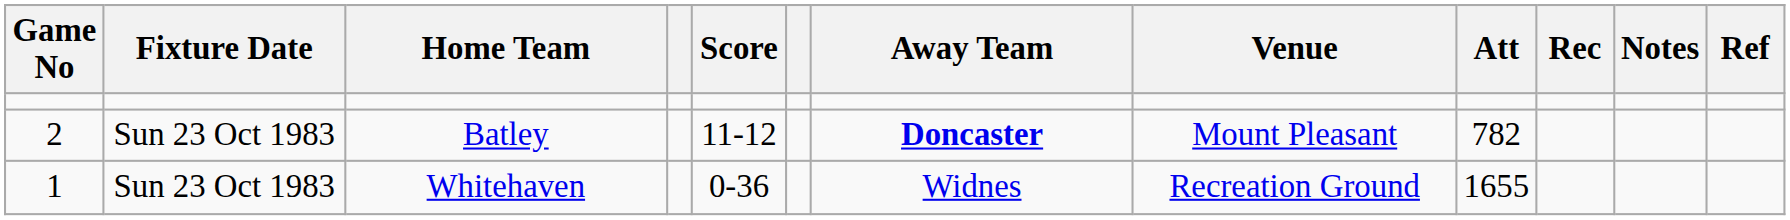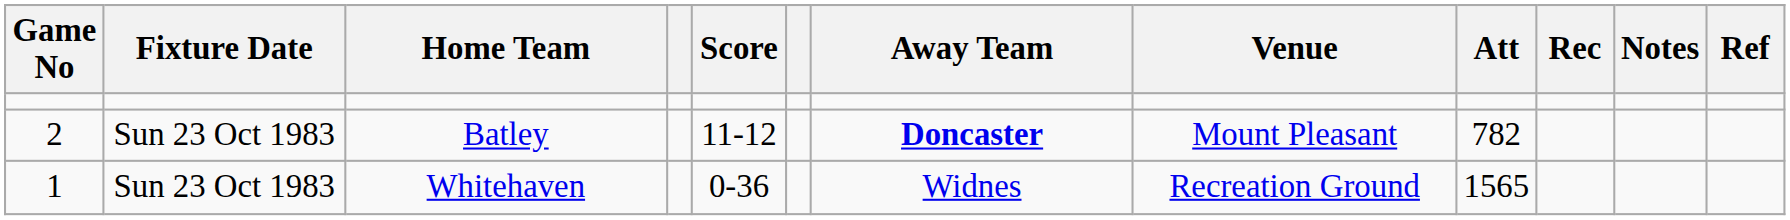Whitehaven | Att: 1655 -> 1565
